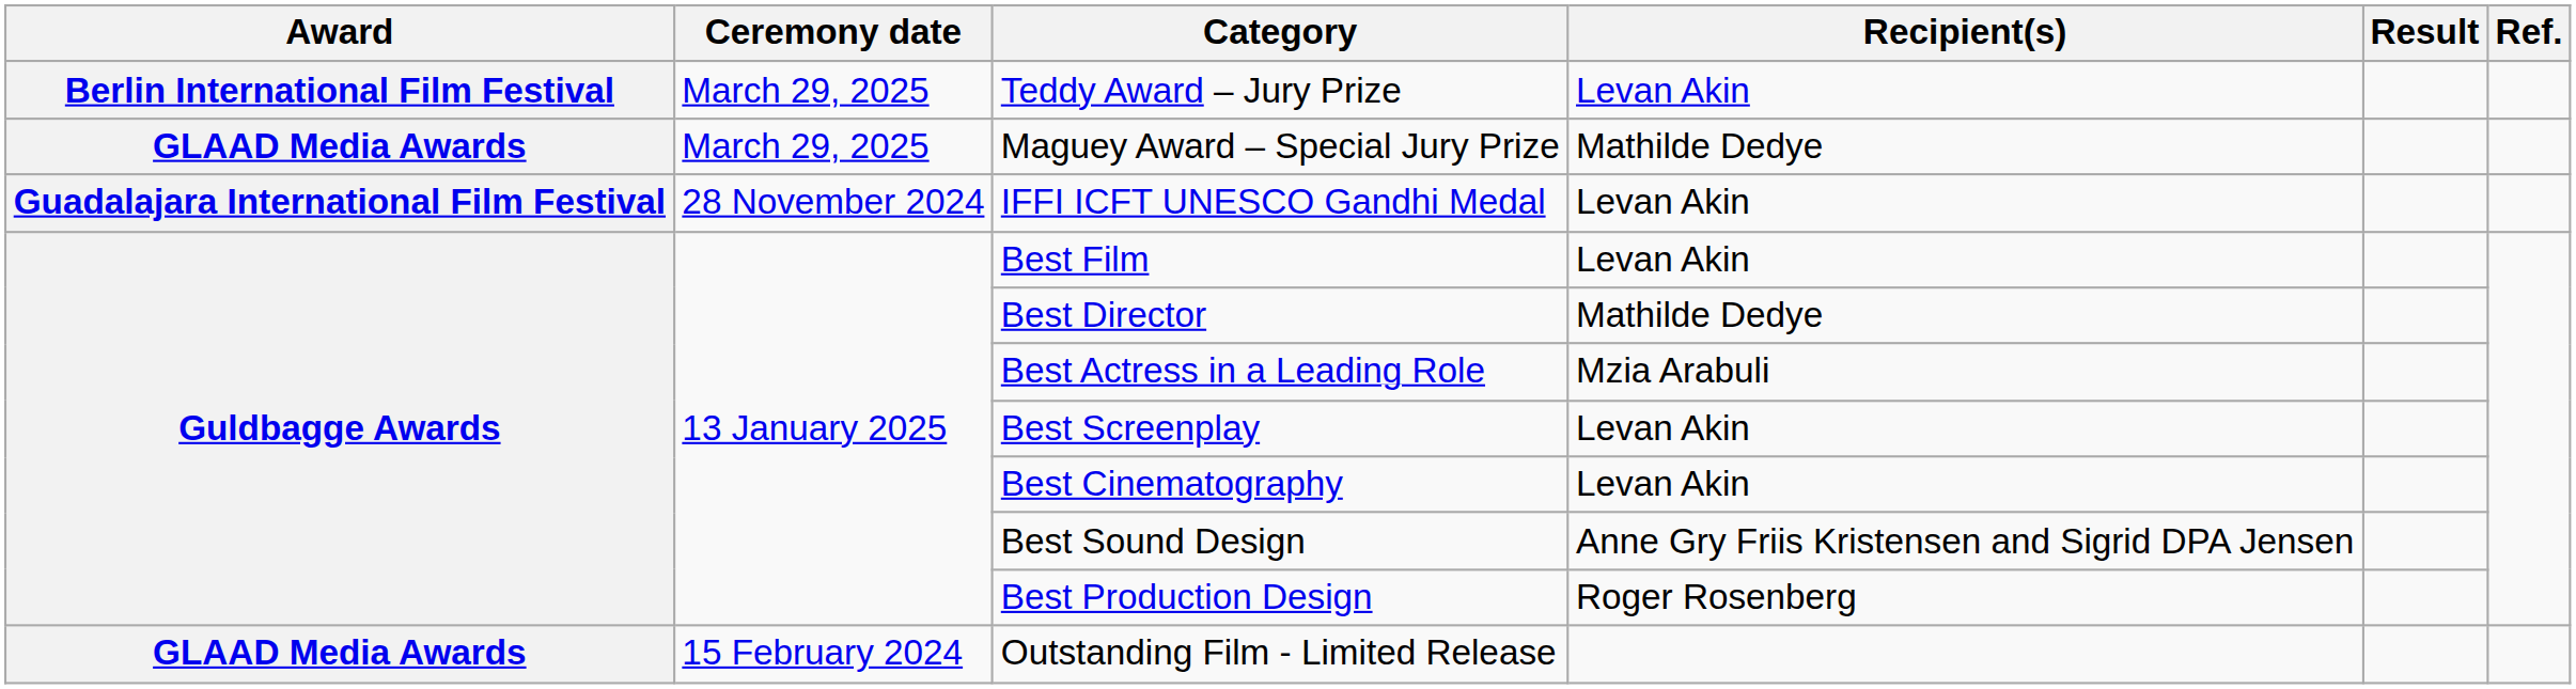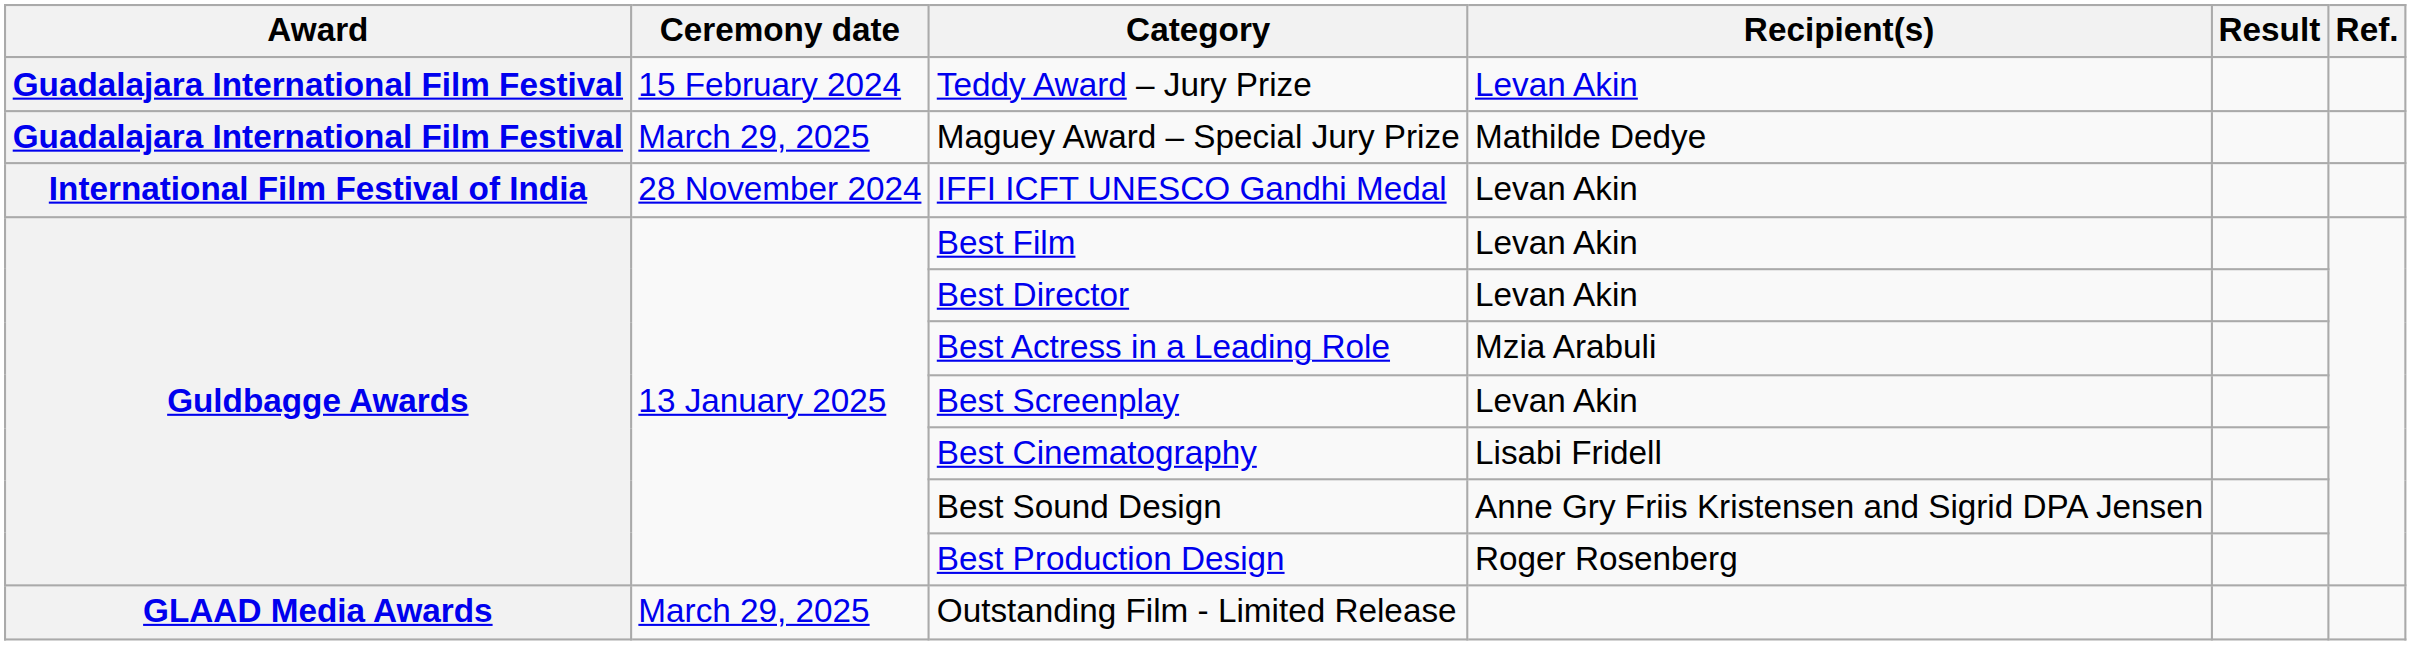Teddy Award – Jury Prize | Award: Berlin International Film Festival -> Guadalajara International Film Festival
Teddy Award – Jury Prize | Ceremony date: March 29, 2025 -> 15 February 2024
Maguey Award – Special Jury Prize | Award: GLAAD Media Awards -> Guadalajara International Film Festival
IFFI ICFT UNESCO Gandhi Medal | Award: Guadalajara International Film Festival -> International Film Festival of India
Best Director | Recipient(s): Mathilde Dedye -> Levan Akin
Best Cinematography | Recipient(s): Levan Akin -> Lisabi Fridell
Outstanding Film - Limited Release | Ceremony date: 15 February 2024 -> March 29, 2025
